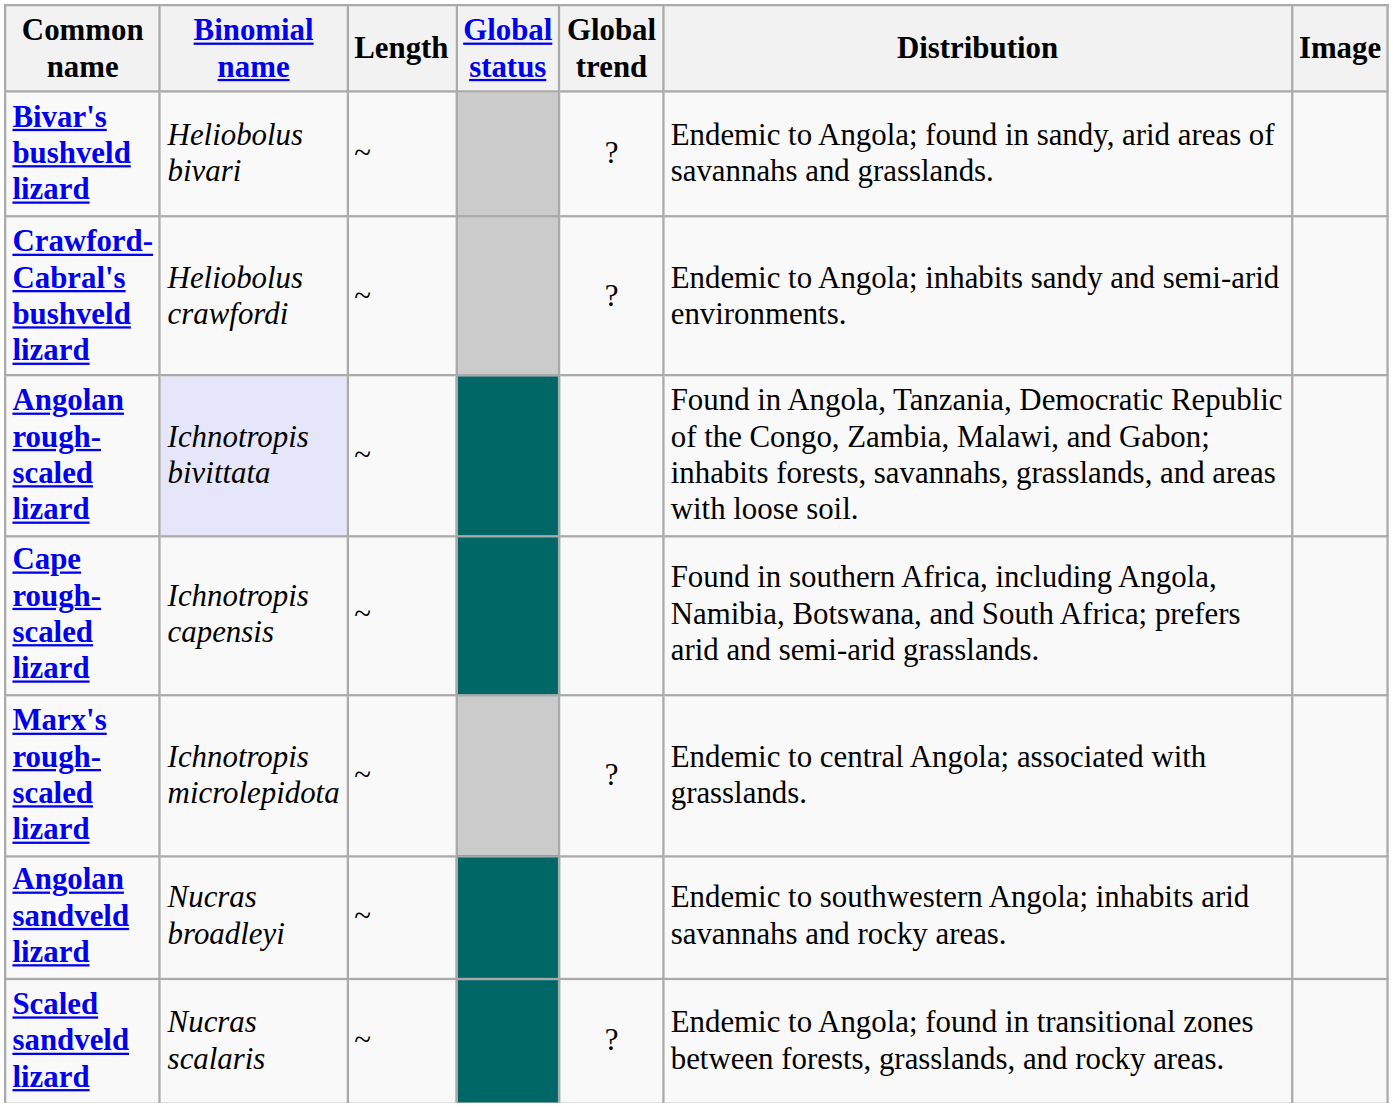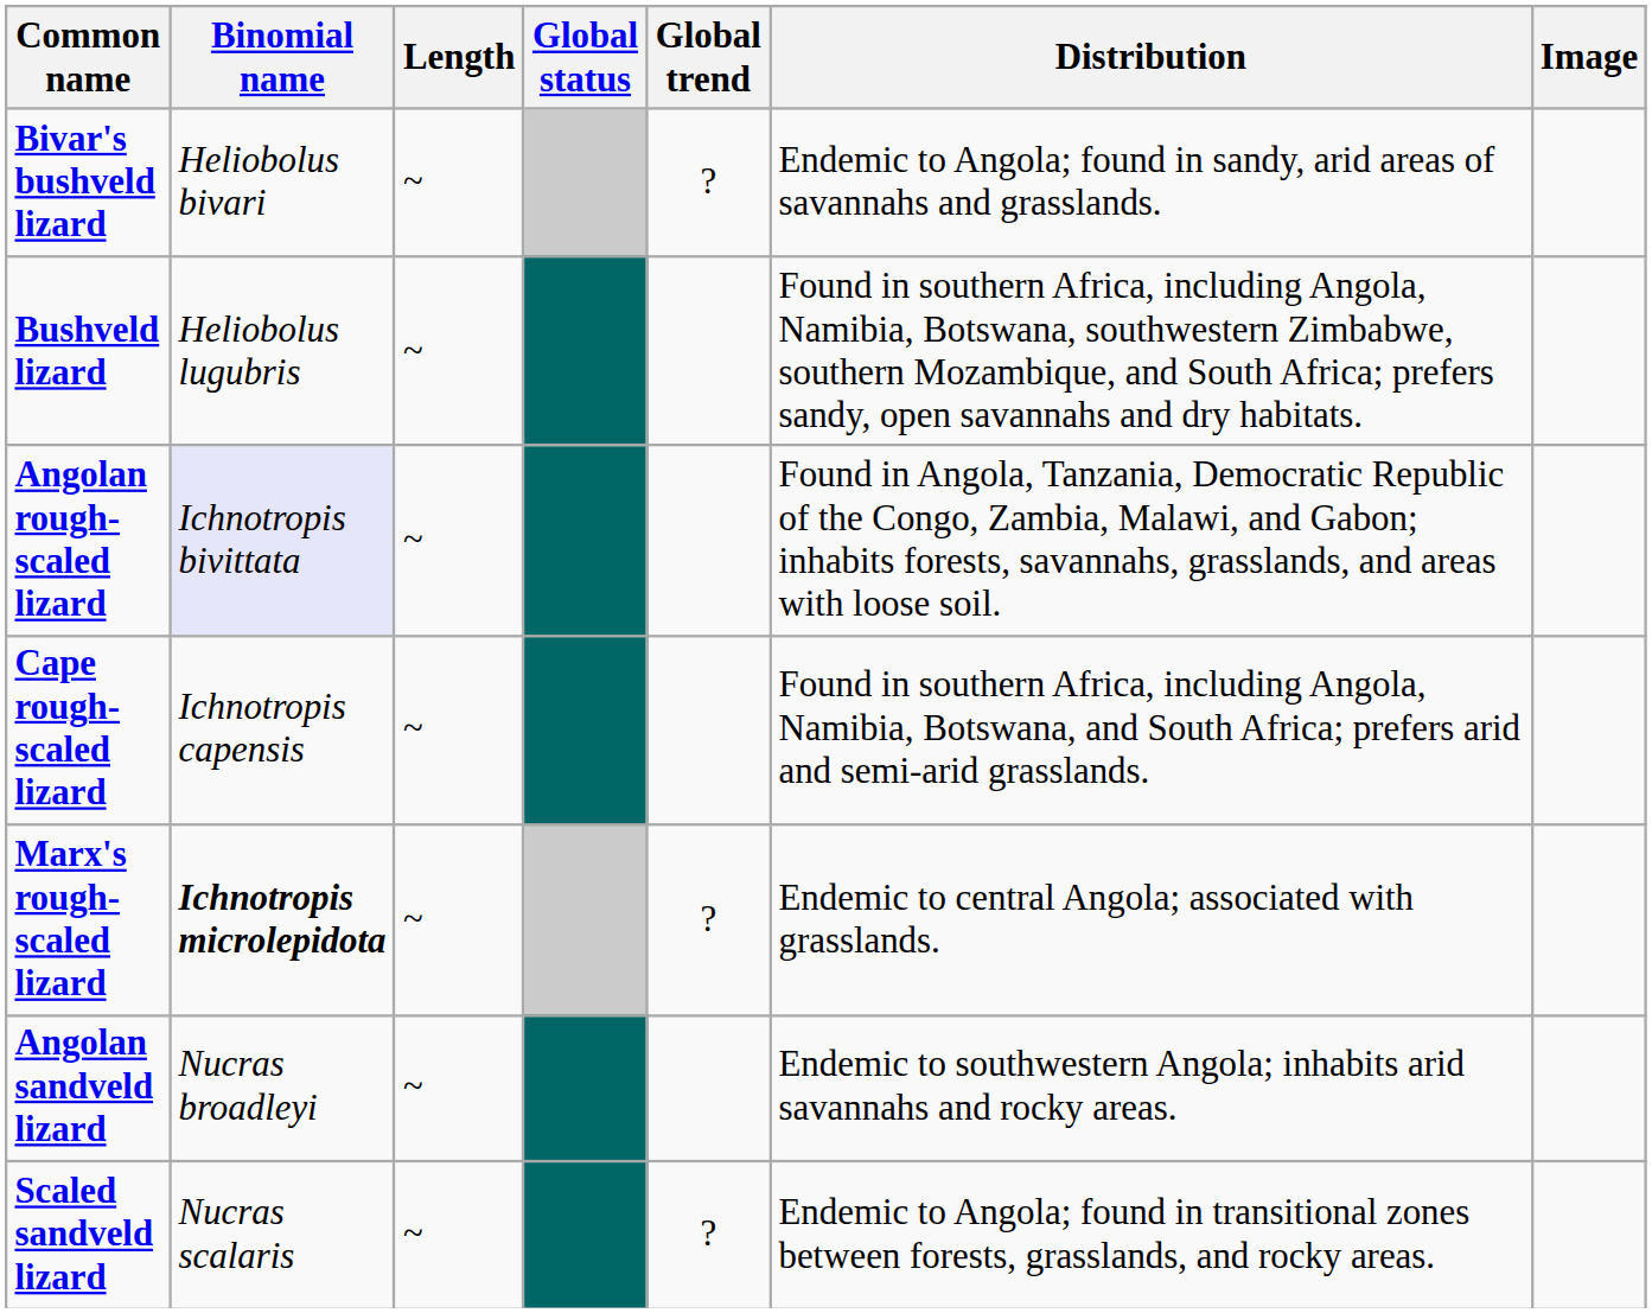- row: Crawford-Cabral's bushveld lizard | Heliobolus crawfordi | ~ | ? | Endemic to Angola; inhabits sandy and semi-arid environments.
+ row: Bushveld lizard | Heliobolus lugubris | ~ | Found in southern Africa, including Angola, Namibia, Botswana, southwestern Zimbabwe, southern Mozambique, and South Africa; prefers sandy, open savannahs and dry habitats.
Marx's rough-scaled lizard | Binomial name: normal -> bold
